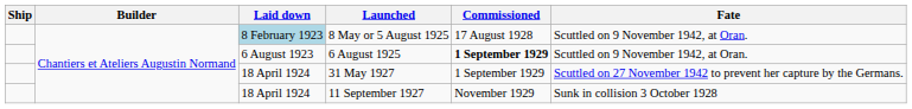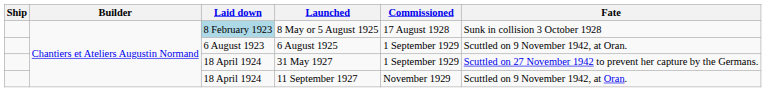8 May or 5 August 1925 | Fate: Scuttled on 9 November 1942, at Oran. -> Sunk in collision 3 October 1928
6 August 1925 | Commissioned: bold -> normal
11 September 1927 | Fate: Sunk in collision 3 October 1928 -> Scuttled on 9 November 1942, at Oran.
